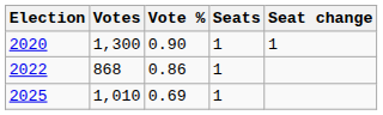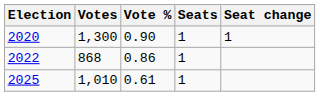2025 | Vote %: 0.69 -> 0.61
